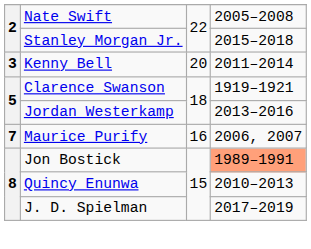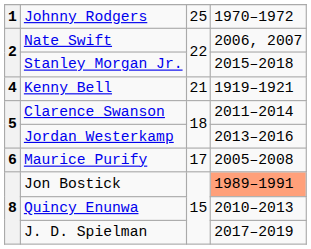+ row: 1 | Johnny Rodgers | 25 | 1970–1972
Nate Swift | column 4: 2005–2008 -> 2006, 2007
Kenny Bell | column 1: 3 -> 4
Kenny Bell | column 3: 20 -> 21
Kenny Bell | column 4: 2011–2014 -> 1919–1921
Clarence Swanson | column 4: 1919–1921 -> 2011–2014
Maurice Purify | column 1: 7 -> 6
Maurice Purify | column 3: 16 -> 17
Maurice Purify | column 4: 2006, 2007 -> 2005–2008
